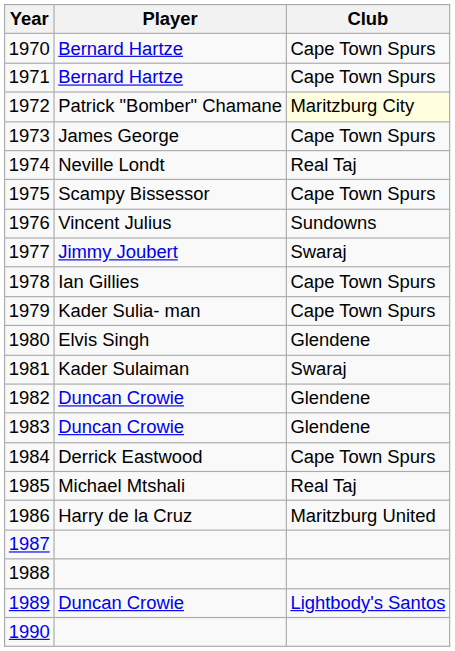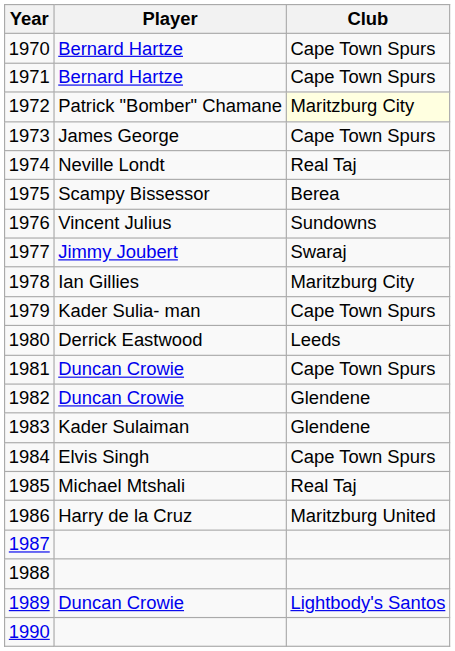1975 | Club: Cape Town Spurs -> Berea
1978 | Club: Cape Town Spurs -> Maritzburg City
1980 | Player: Elvis Singh -> Derrick Eastwood
1980 | Club: Glendene -> Leeds
1981 | Player: Kader Sulaiman -> Duncan Crowie
1981 | Club: Swaraj -> Cape Town Spurs
1983 | Player: Duncan Crowie -> Kader Sulaiman
1984 | Player: Derrick Eastwood -> Elvis Singh
